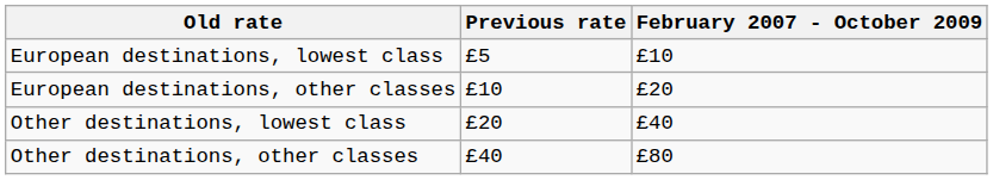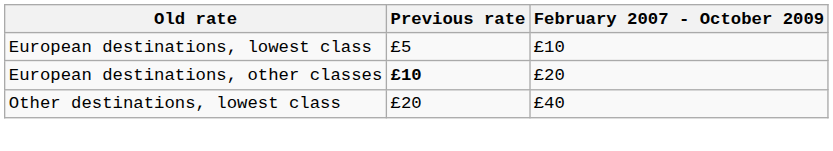European destinations, other classes | Previous rate: normal -> bold
- row: Other destinations, other classes | £40 | £80
